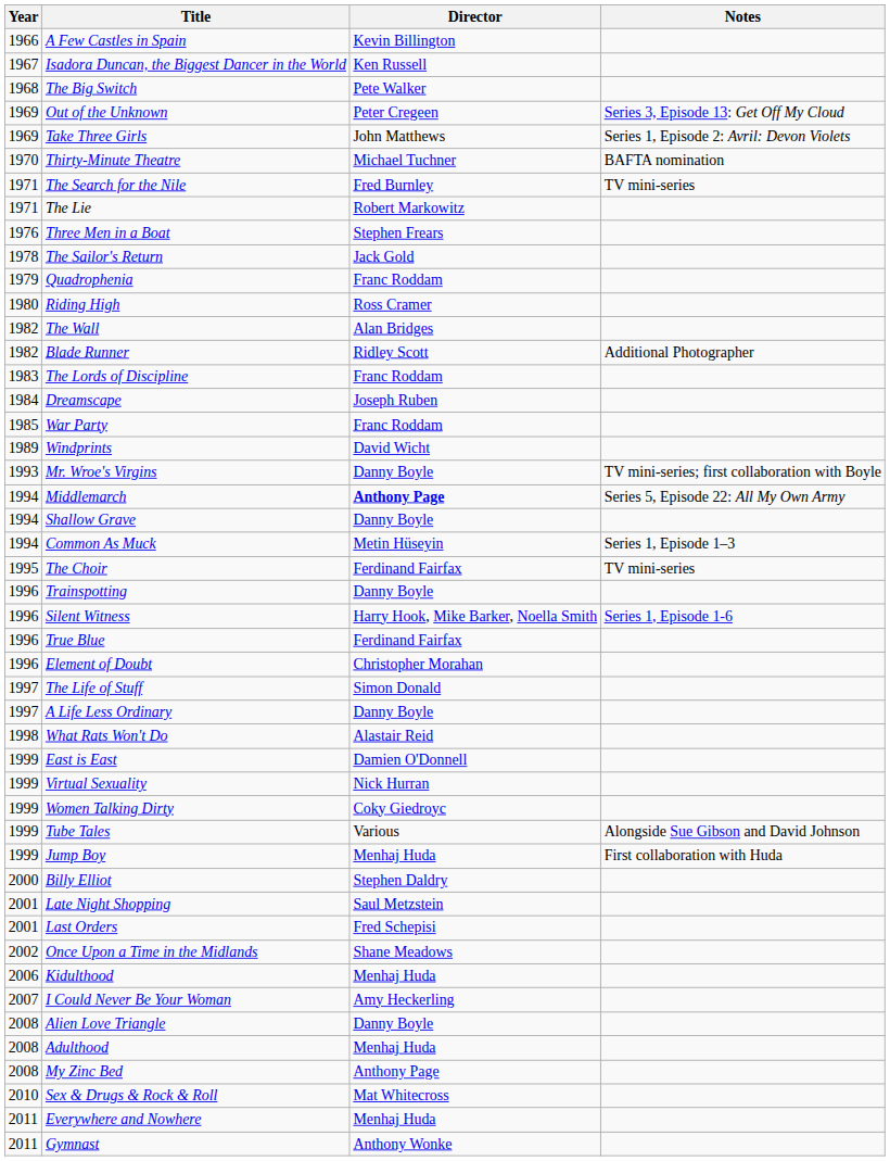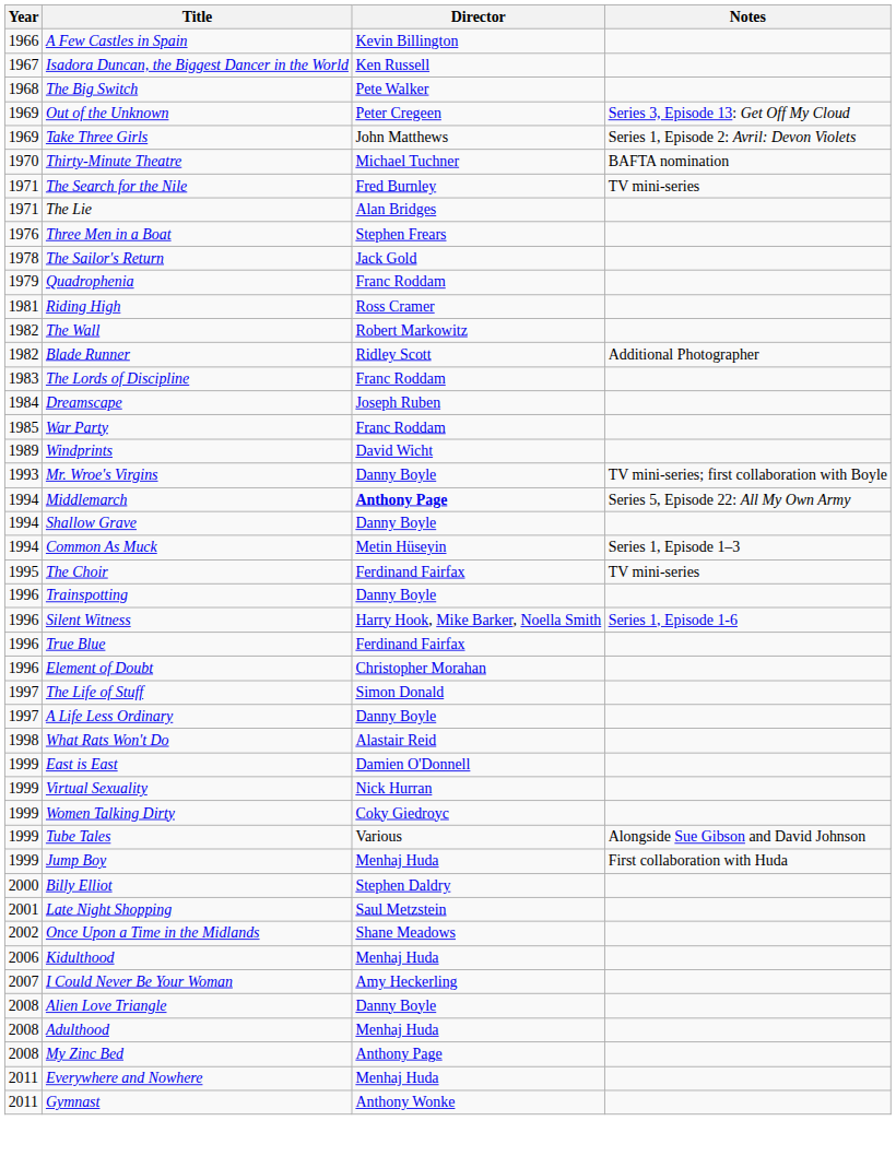The Lie | Director: Robert Markowitz -> Alan Bridges
Riding High | Year: 1980 -> 1981
The Wall | Director: Alan Bridges -> Robert Markowitz
- row: 2001 | Last Orders | Fred Schepisi
- row: 2010 | Sex & Drugs & Rock & Roll | Mat Whitecross
